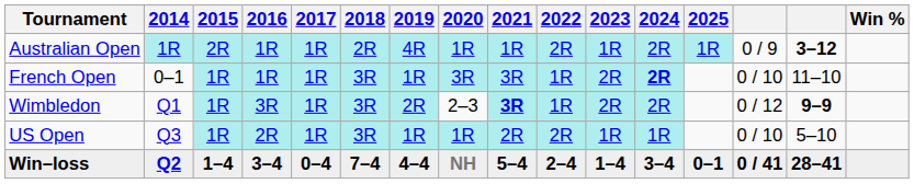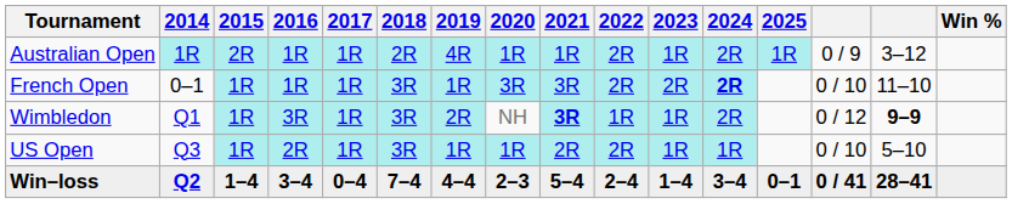Australian Open | column 15: bold -> normal
French Open | 2022: 1R -> 2R
Wimbledon | 2020: 2–3 -> NH
Wimbledon | 2023: 2R -> 1R
Win–loss | 2020: NH -> 2–3
